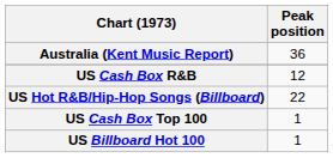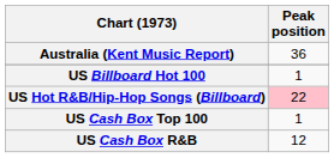rows swapped: US Billboard Hot 100 <-> US Cash Box R&B
US Hot R&B/Hip-Hop Songs (Billboard) | Peak position: no background -> pink background
